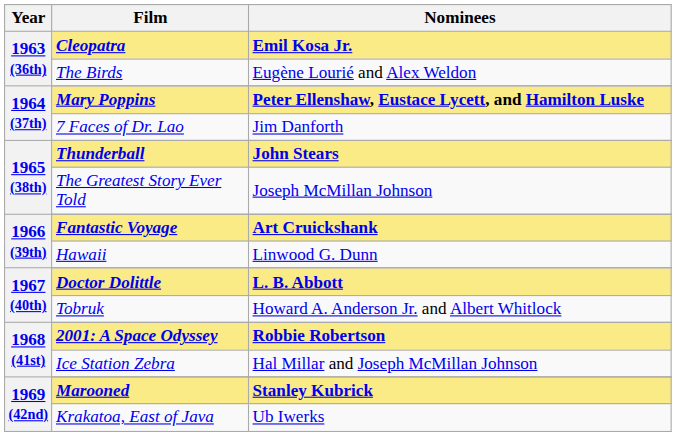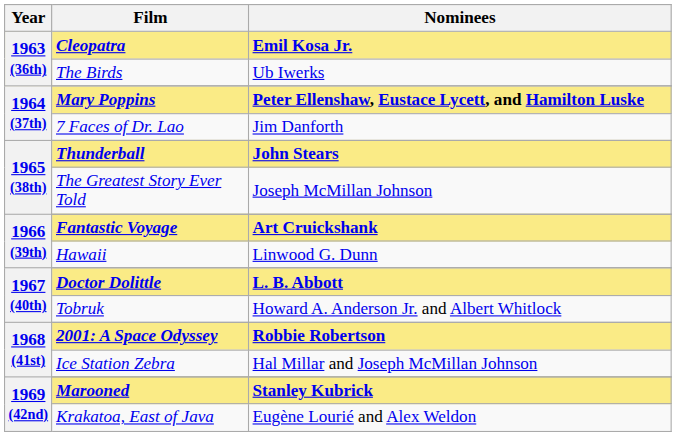The Birds | Nominees: Eugène Lourié and Alex Weldon -> Ub Iwerks
Krakatoa, East of Java | Nominees: Ub Iwerks -> Eugène Lourié and Alex Weldon
